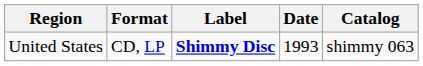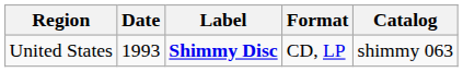columns swapped: Date <-> Format
